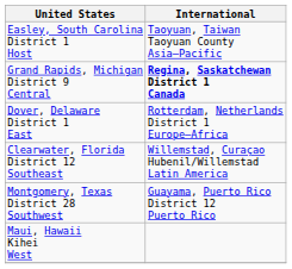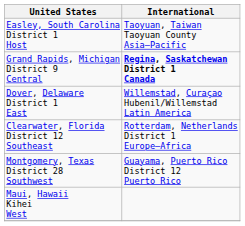Dover, Delaware District 1 East | International: Rotterdam, Netherlands District 1 Europe–Africa -> Willemstad, Curaçao Hubenil/Willemstad Latin America
Clearwater, Florida District 12 Southeast | International: Willemstad, Curaçao Hubenil/Willemstad Latin America -> Rotterdam, Netherlands District 1 Europe–Africa
